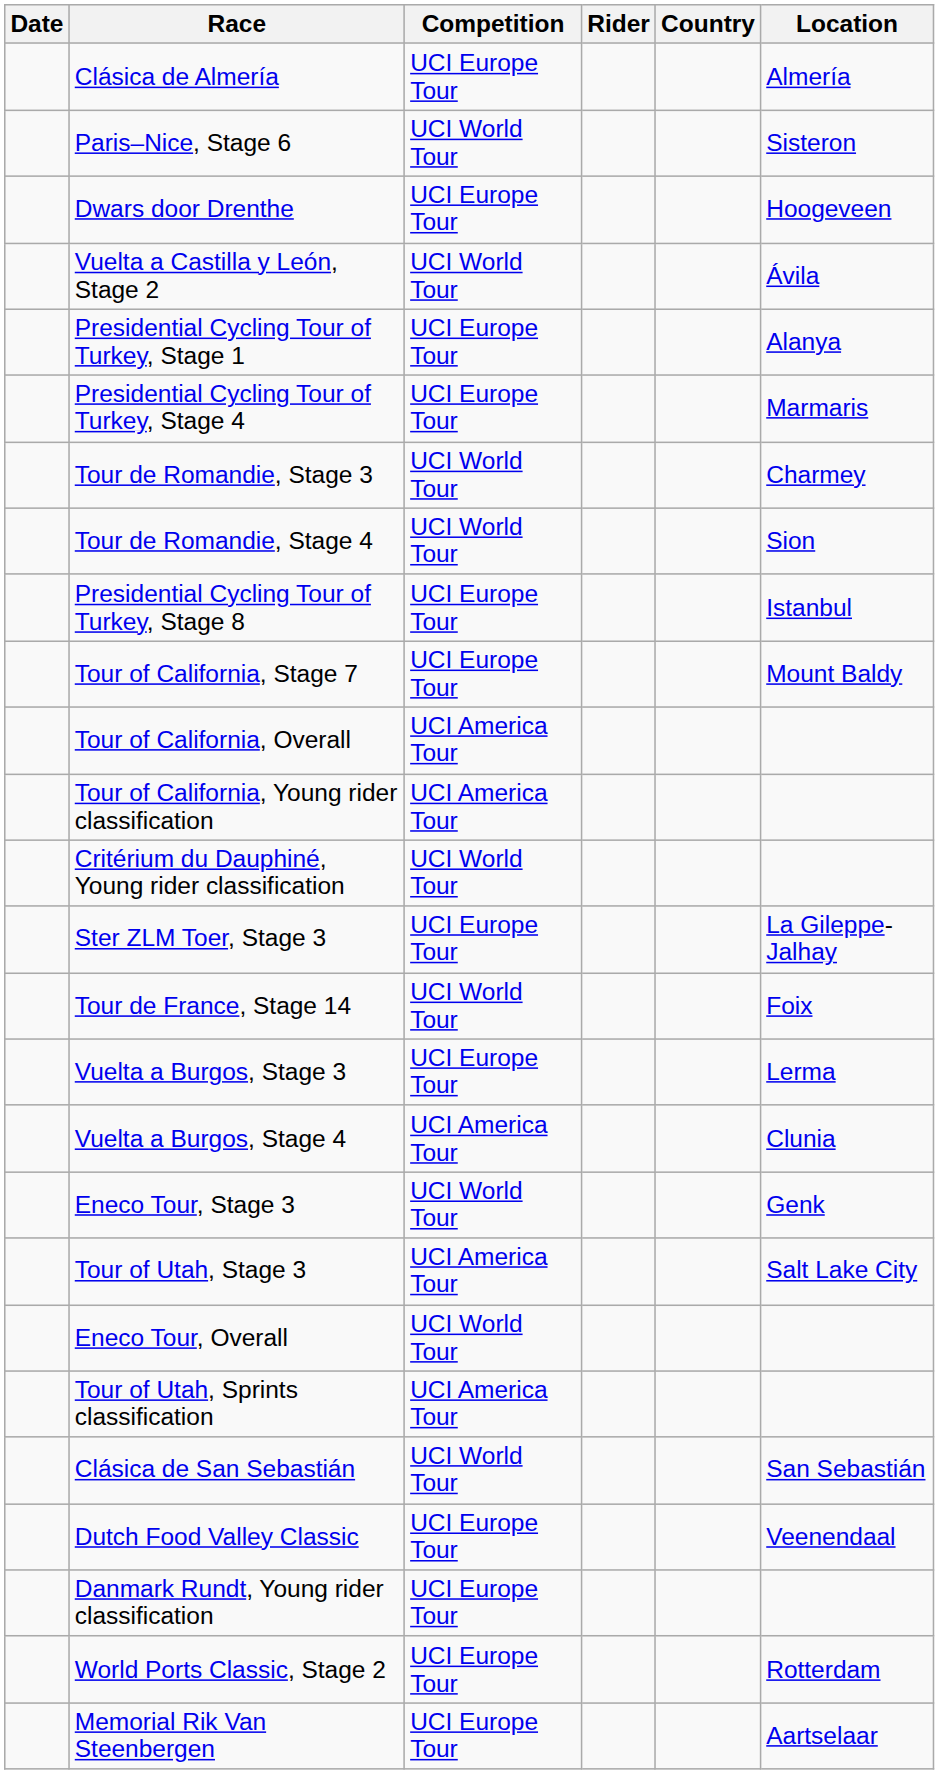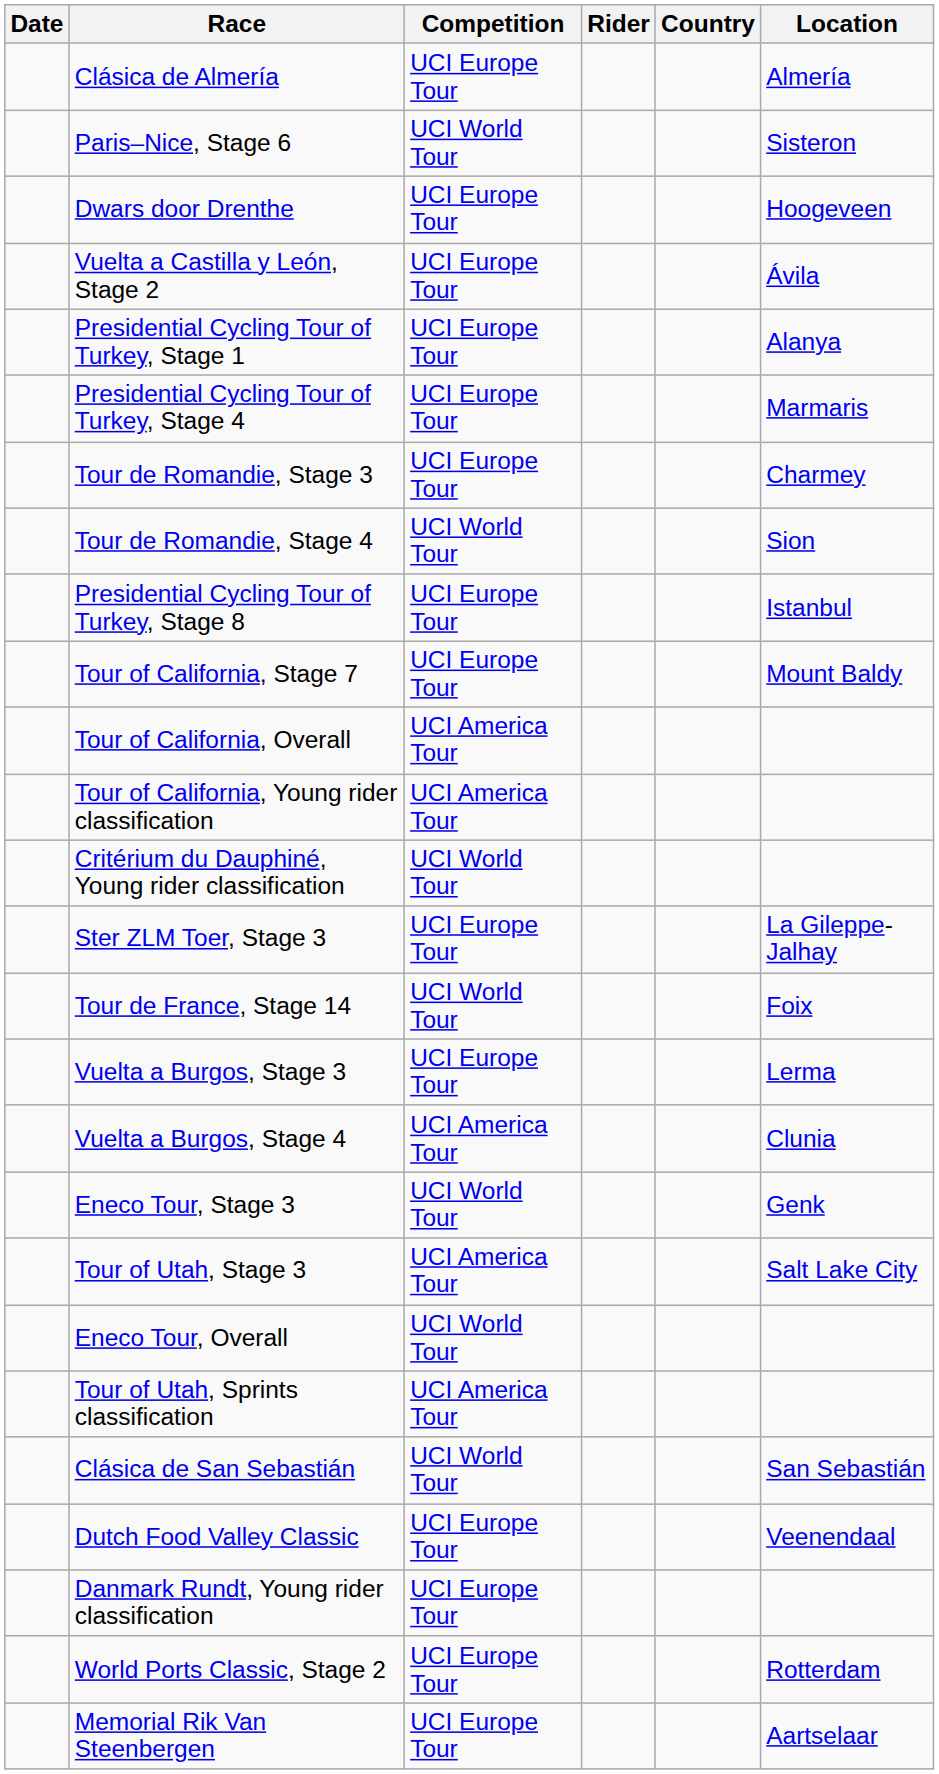Vuelta a Castilla y León, Stage 2 | Competition: UCI World Tour -> UCI Europe Tour
Tour de Romandie, Stage 3 | Competition: UCI World Tour -> UCI Europe Tour
